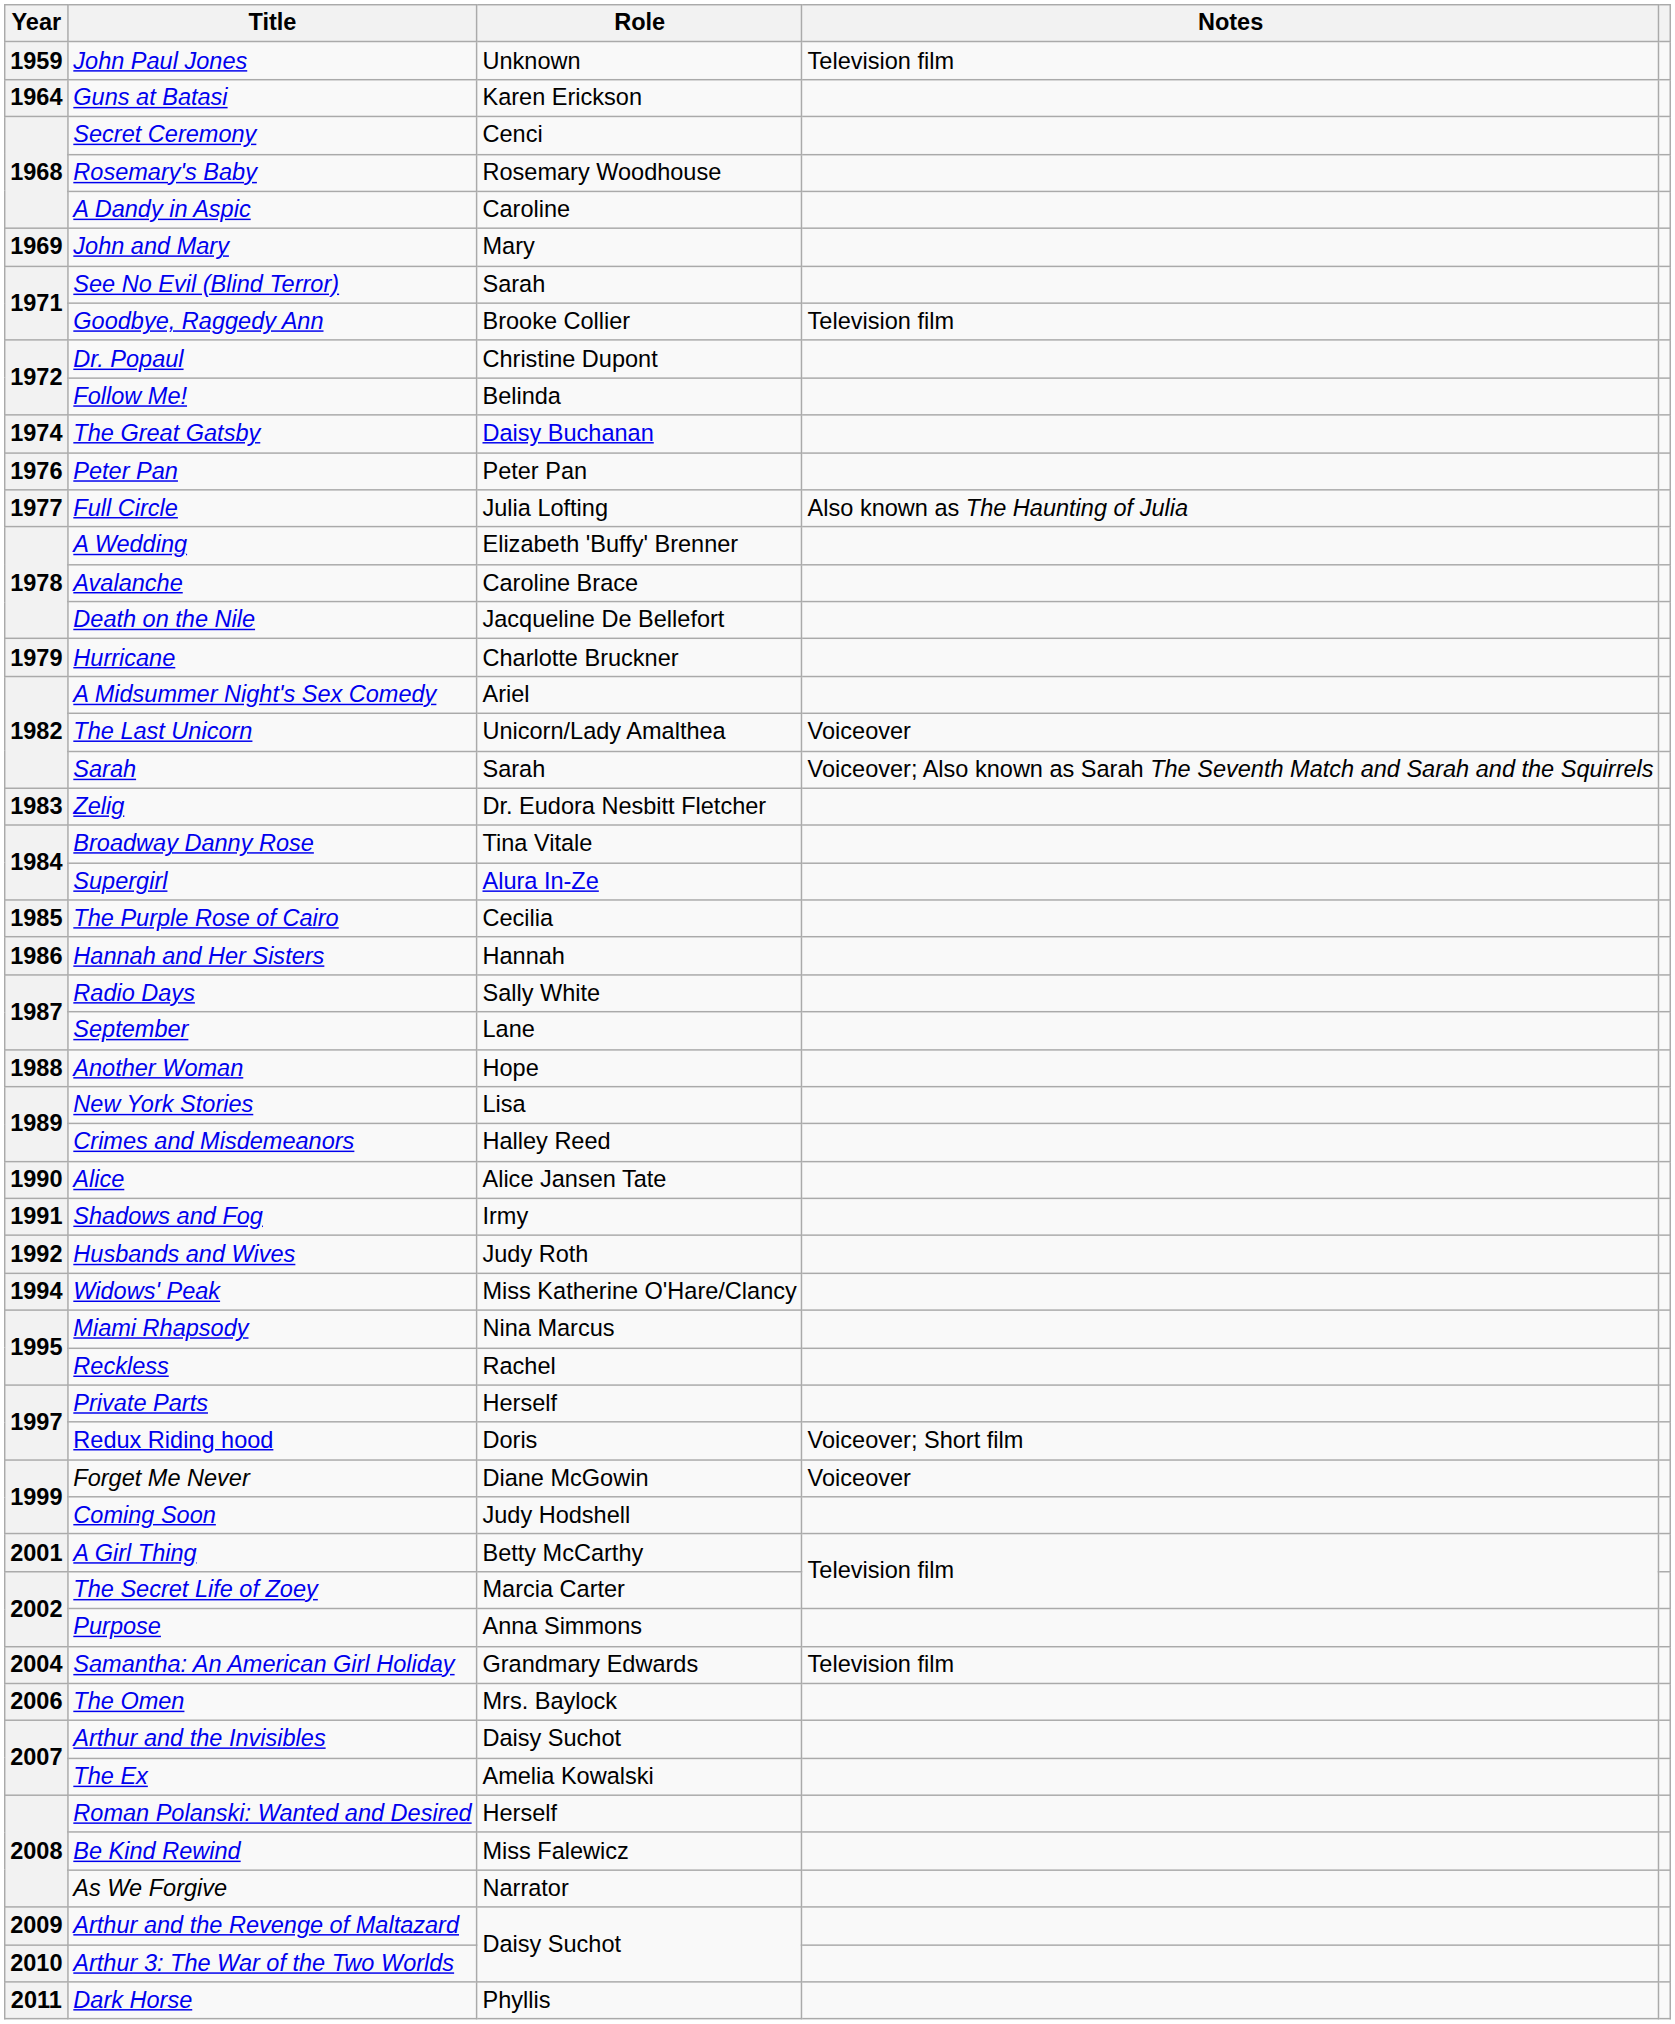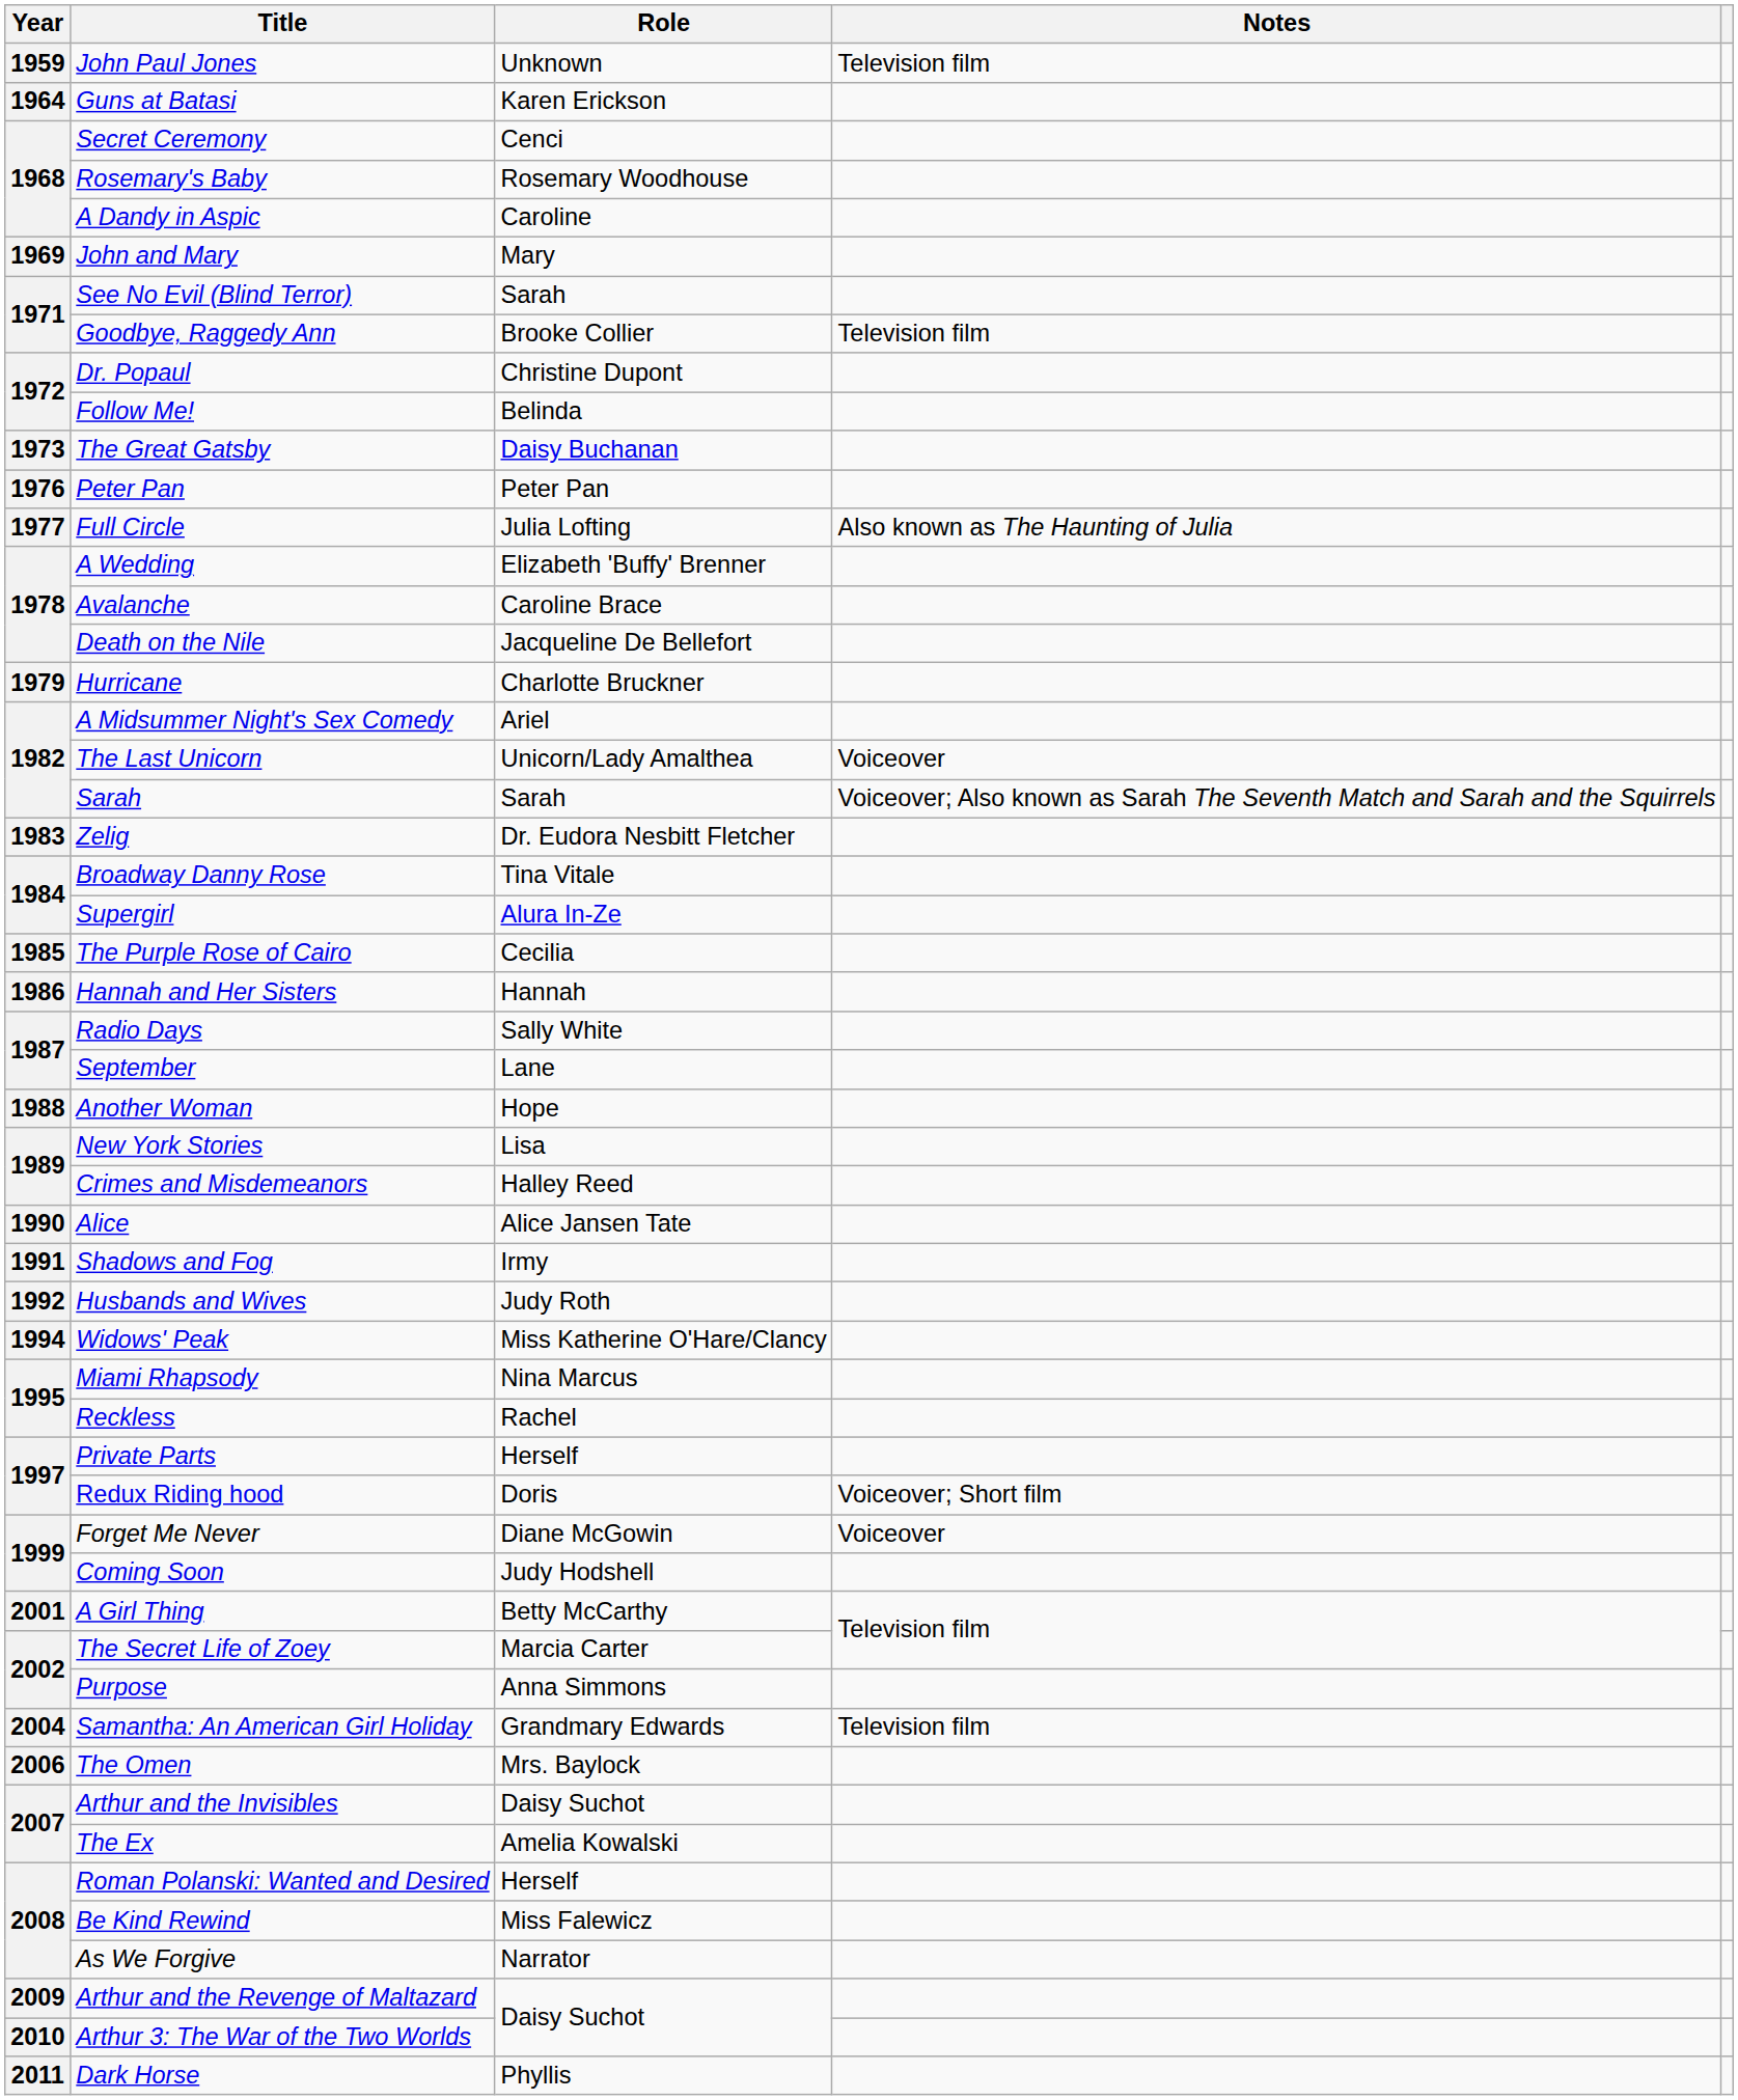The Great Gatsby | Year: 1974 -> 1973
